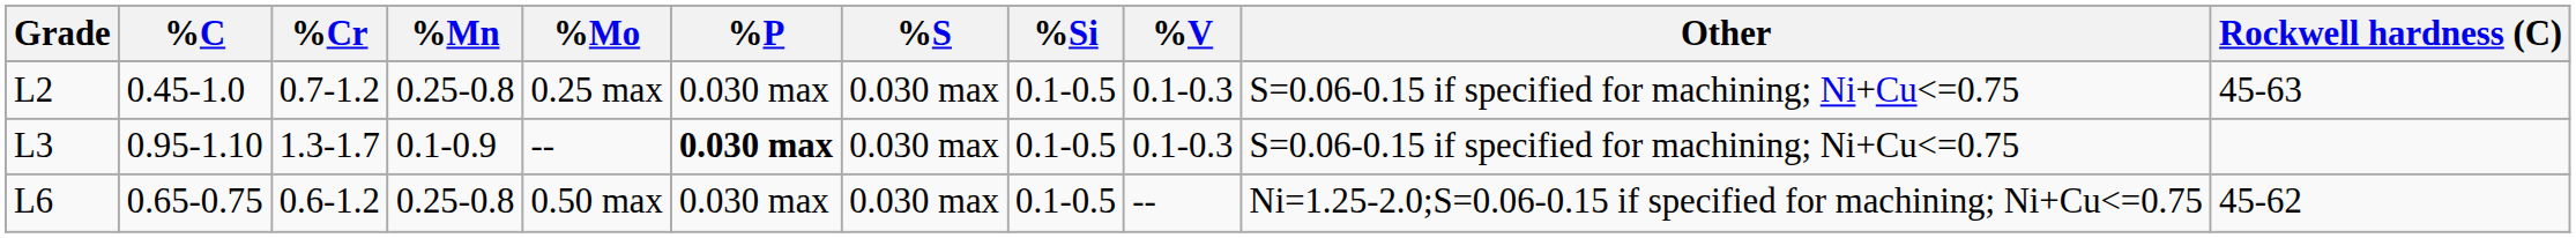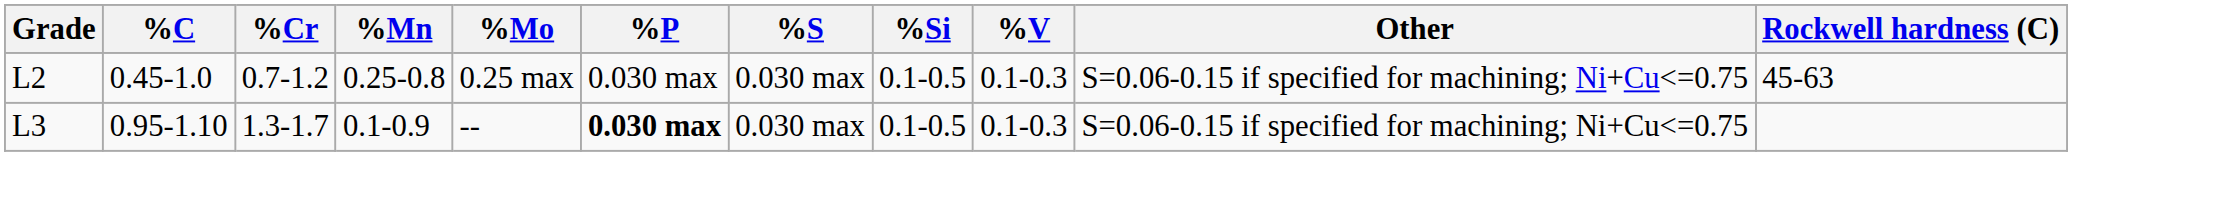- row: L6 | 0.65-0.75 | 0.6-1.2 | 0.25-0.8 | 0.50 max | 0.030 max | 0.030 max | 0.1-0.5 | -- | Ni=1.25-2.0;S=0.06-0.15 if specified for machining; Ni+Cu<=0.75 | 45-62
